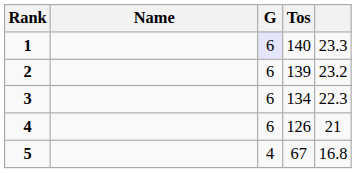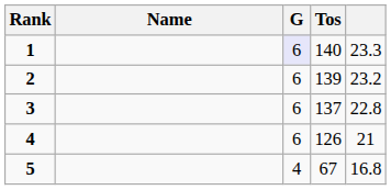3 | Tos: 134 -> 137
3 | column 5: 22.3 -> 22.8
